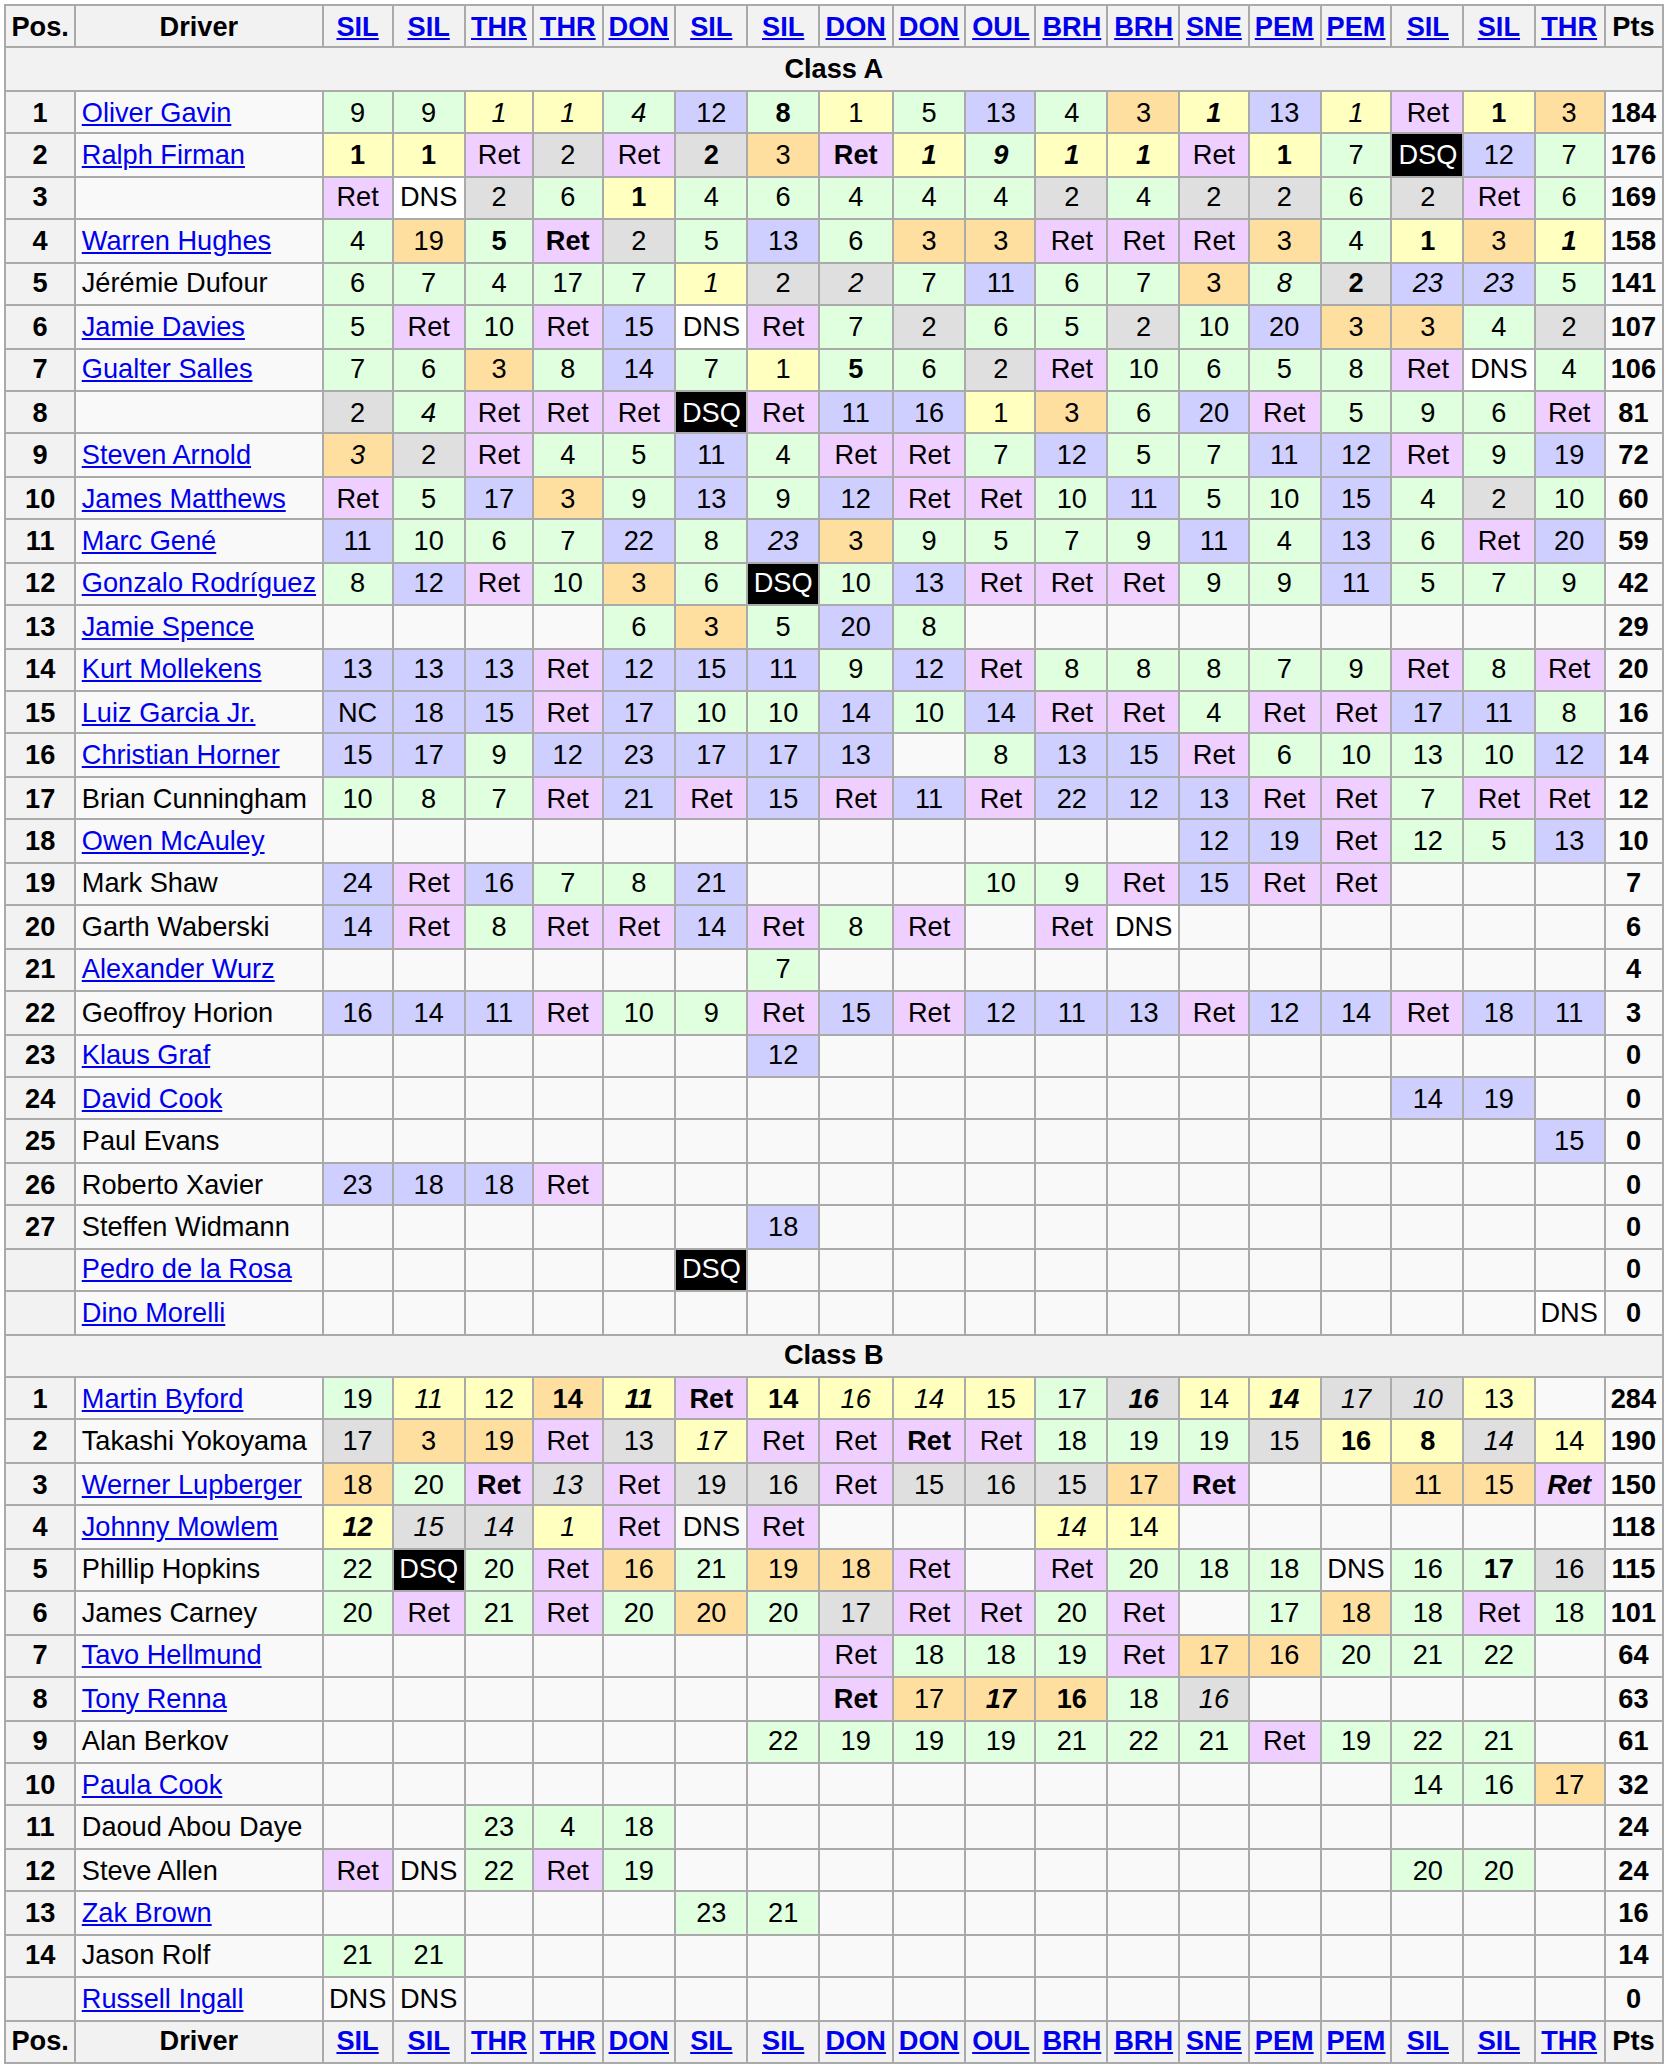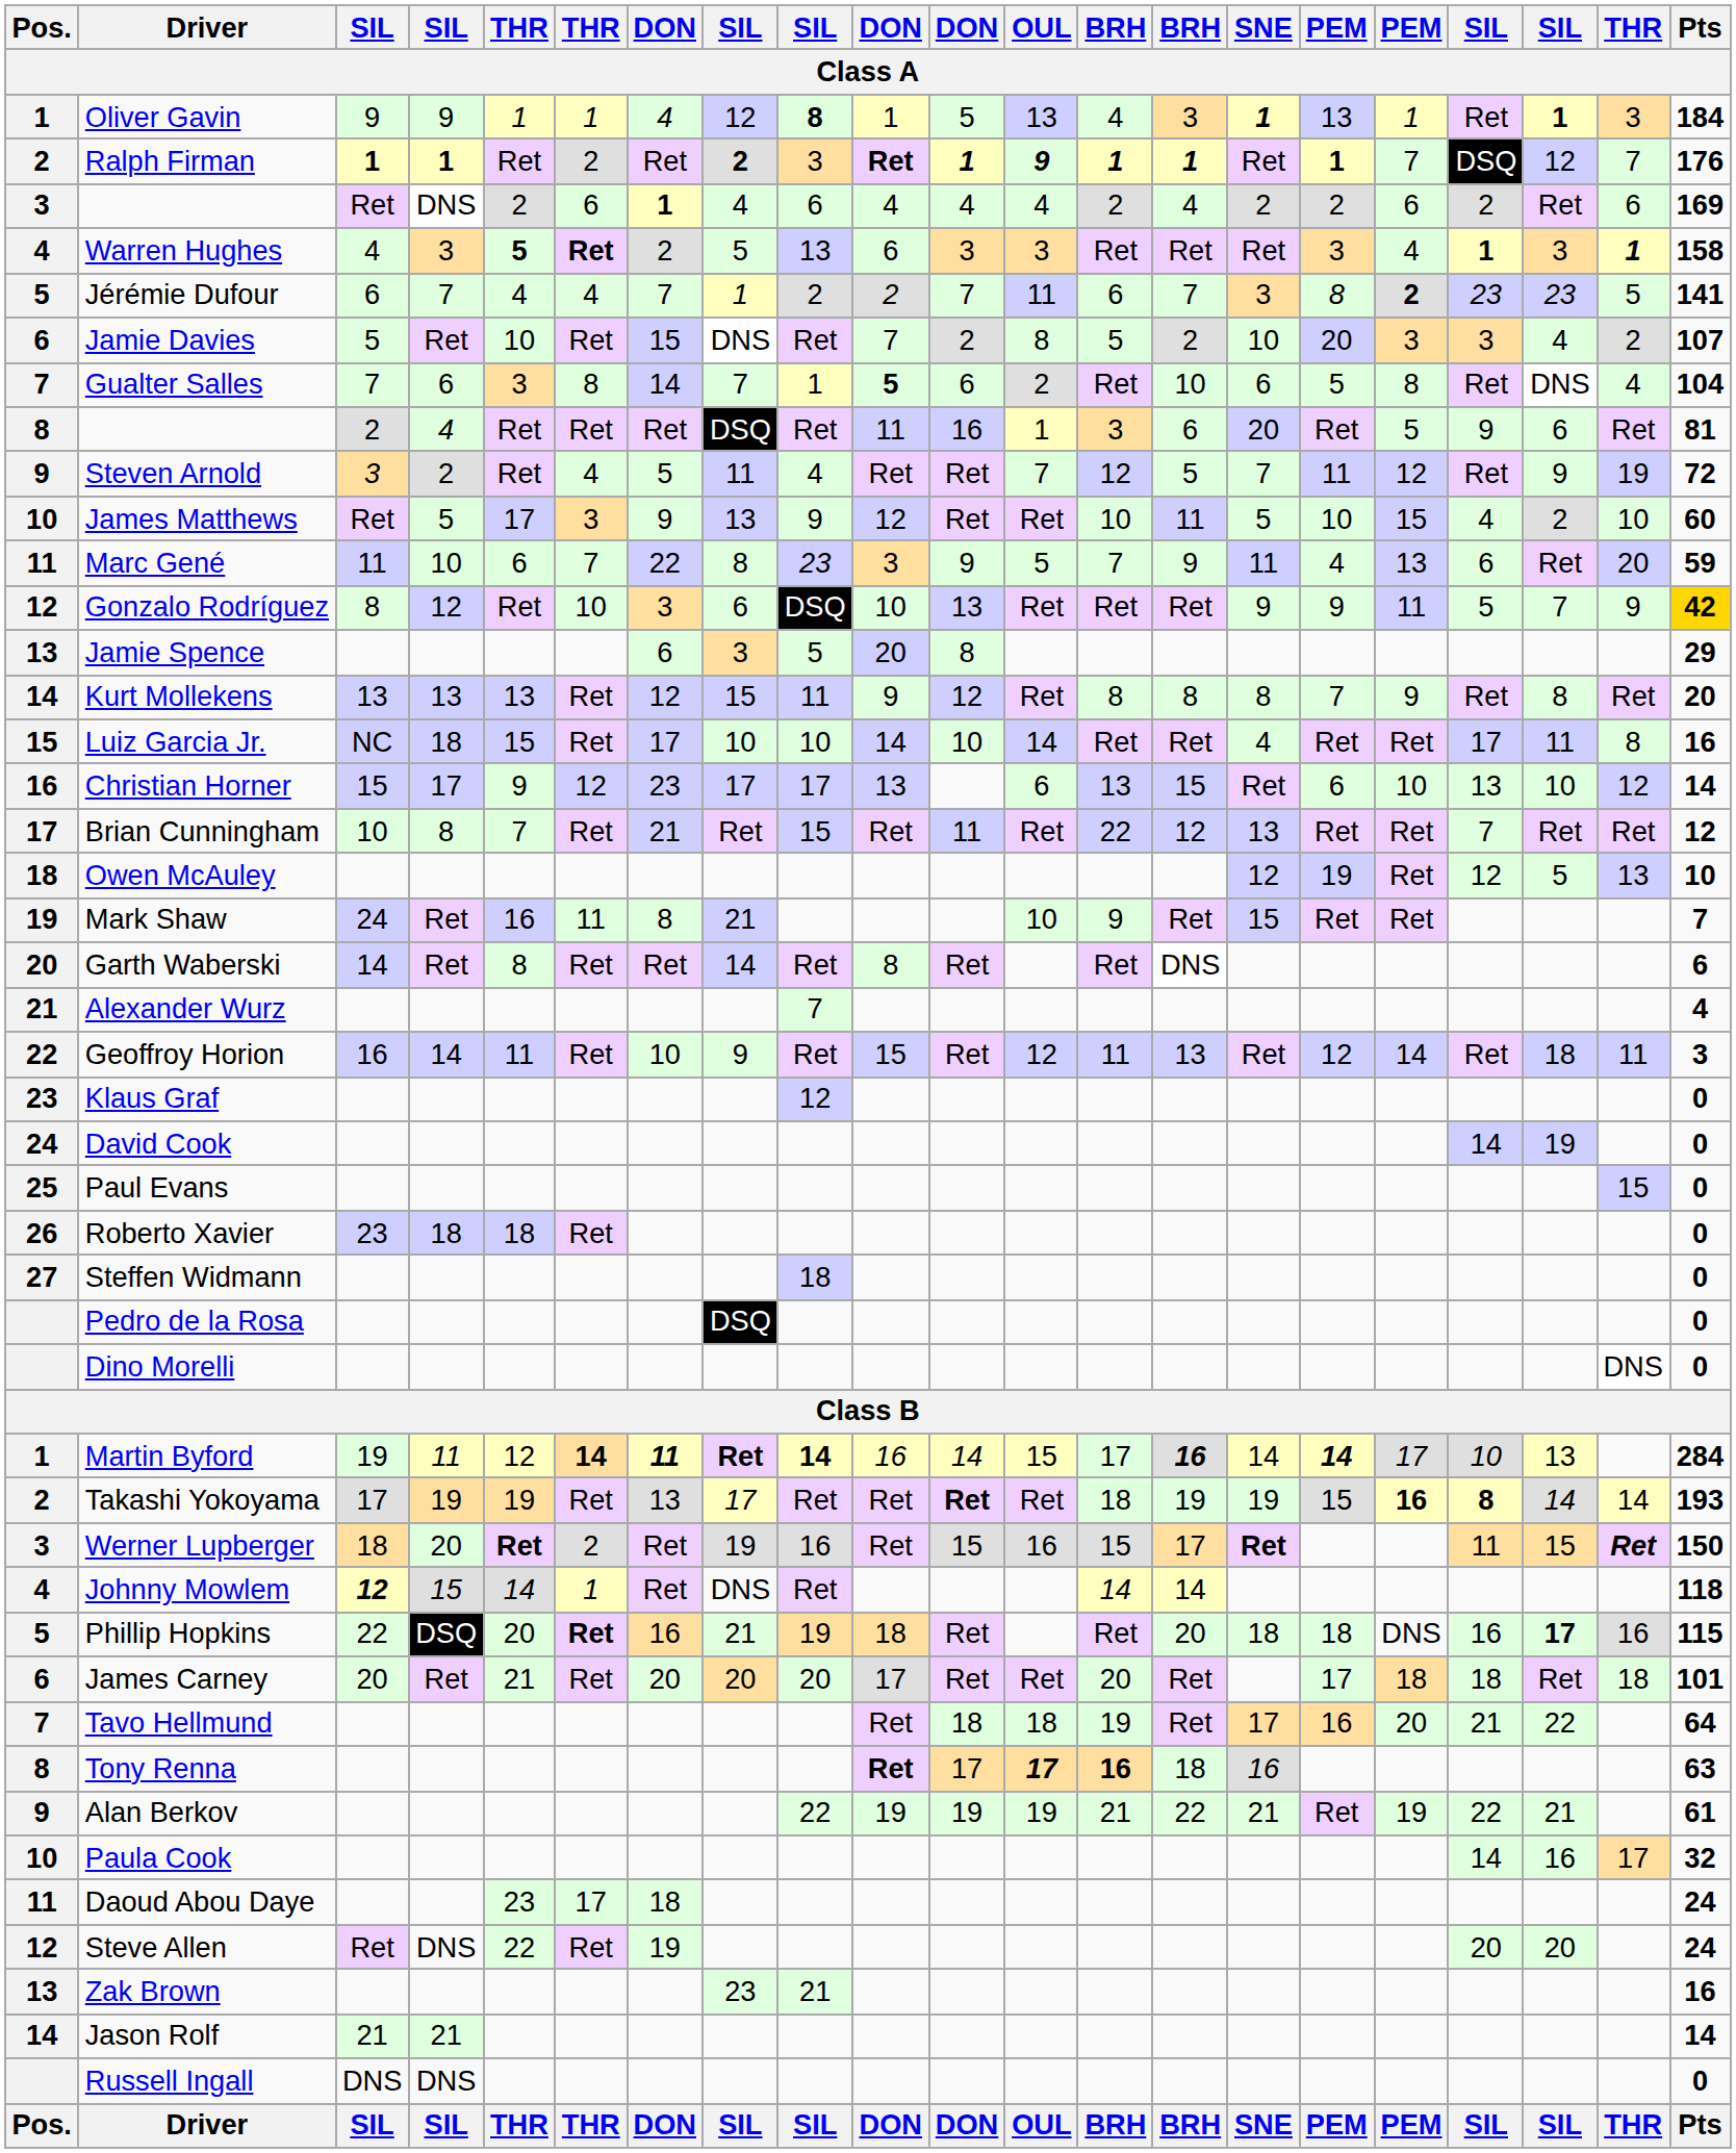Warren Hughes | column 4: 19 -> 3
Jérémie Dufour | column 6: 17 -> 4
Jamie Davies | OUL: 6 -> 8
Gualter Salles | Pts: 106 -> 104
Gonzalo Rodríguez | Pts: no background -> gold background
Christian Horner | OUL: 8 -> 6
Mark Shaw | column 6: 7 -> 11
Takashi Yokoyama | column 4: 3 -> 19
Takashi Yokoyama | Pts: 190 -> 193
Werner Lupberger | column 6: 13 -> 2
Phillip Hopkins | column 6: normal -> bold
Daoud Abou Daye | column 6: 4 -> 17
